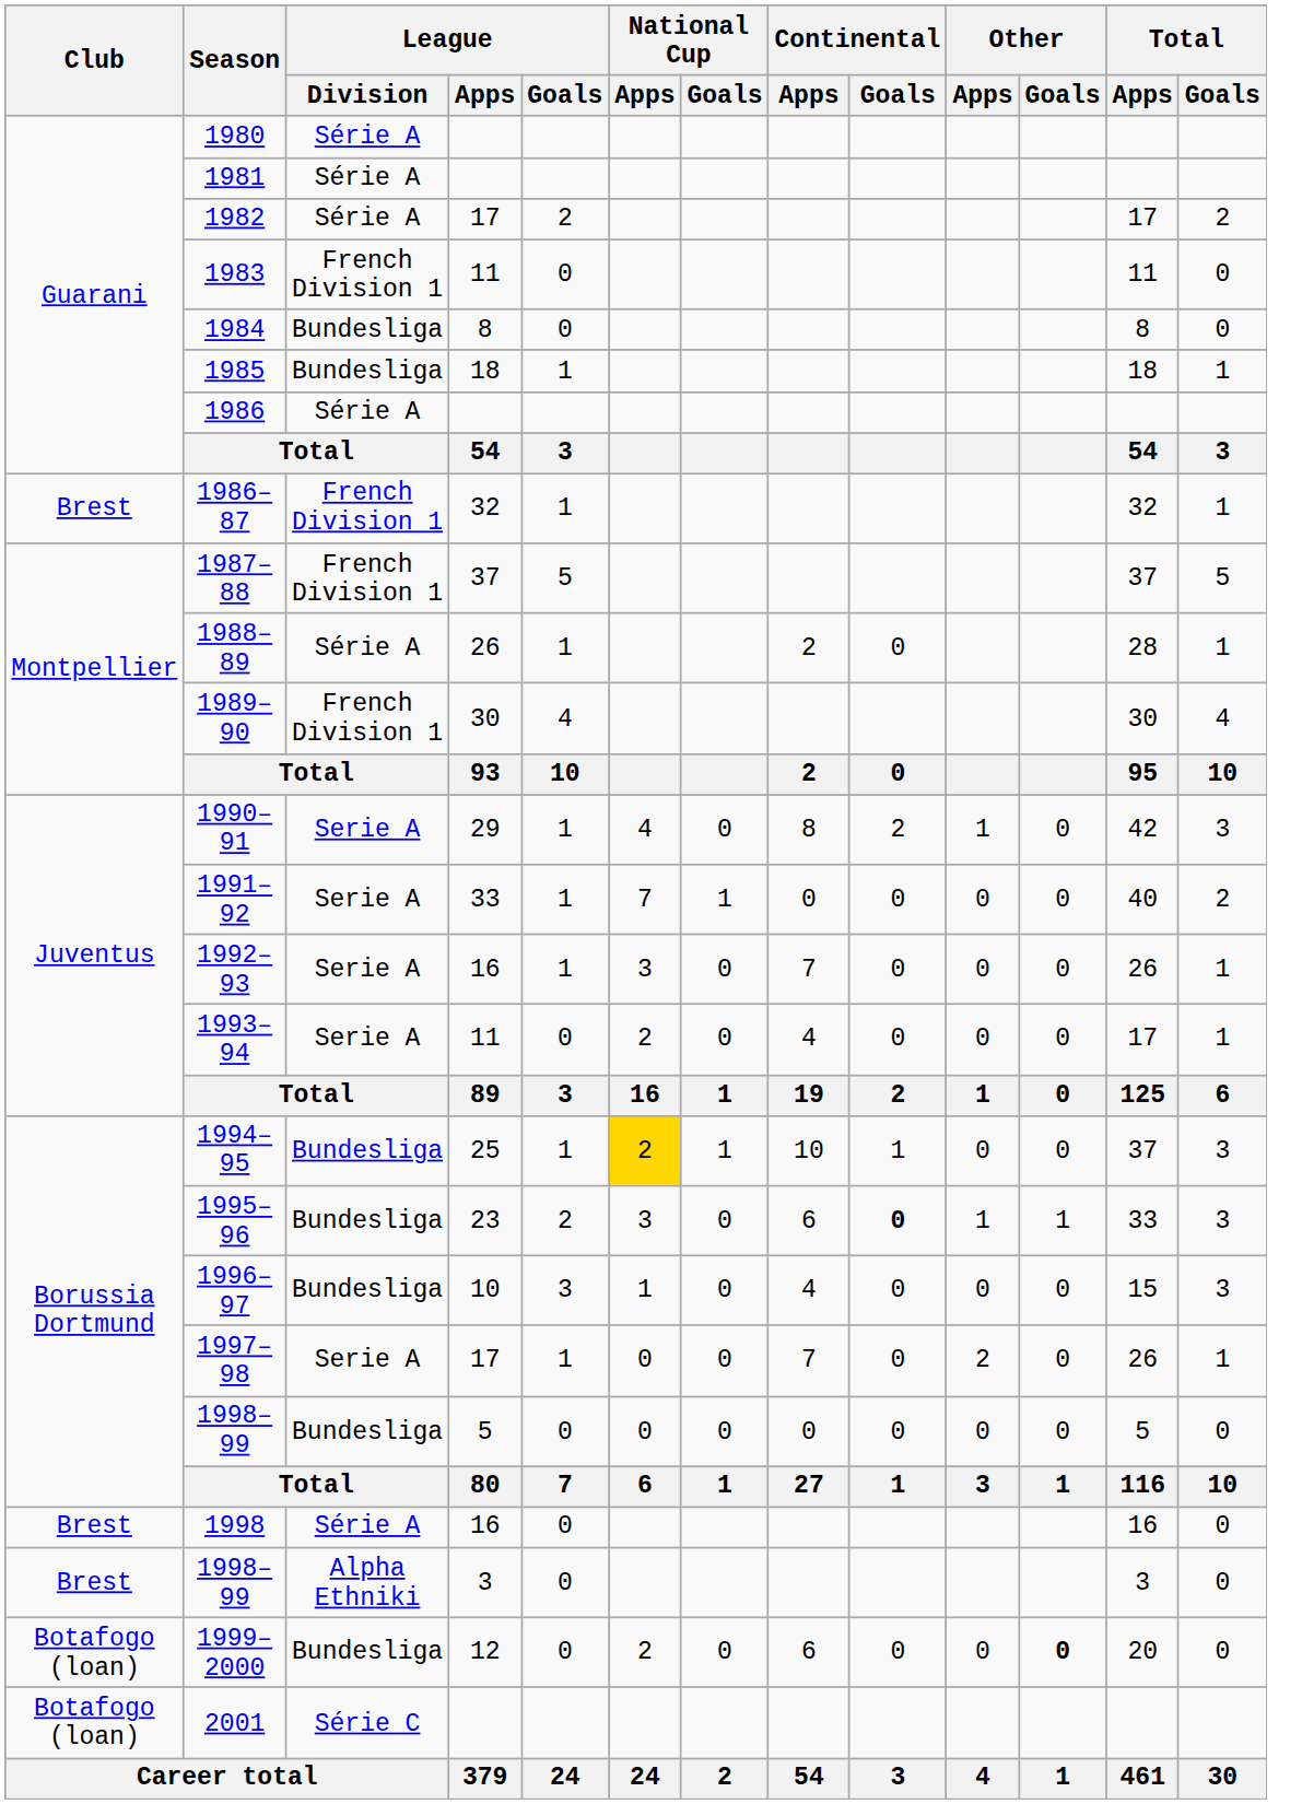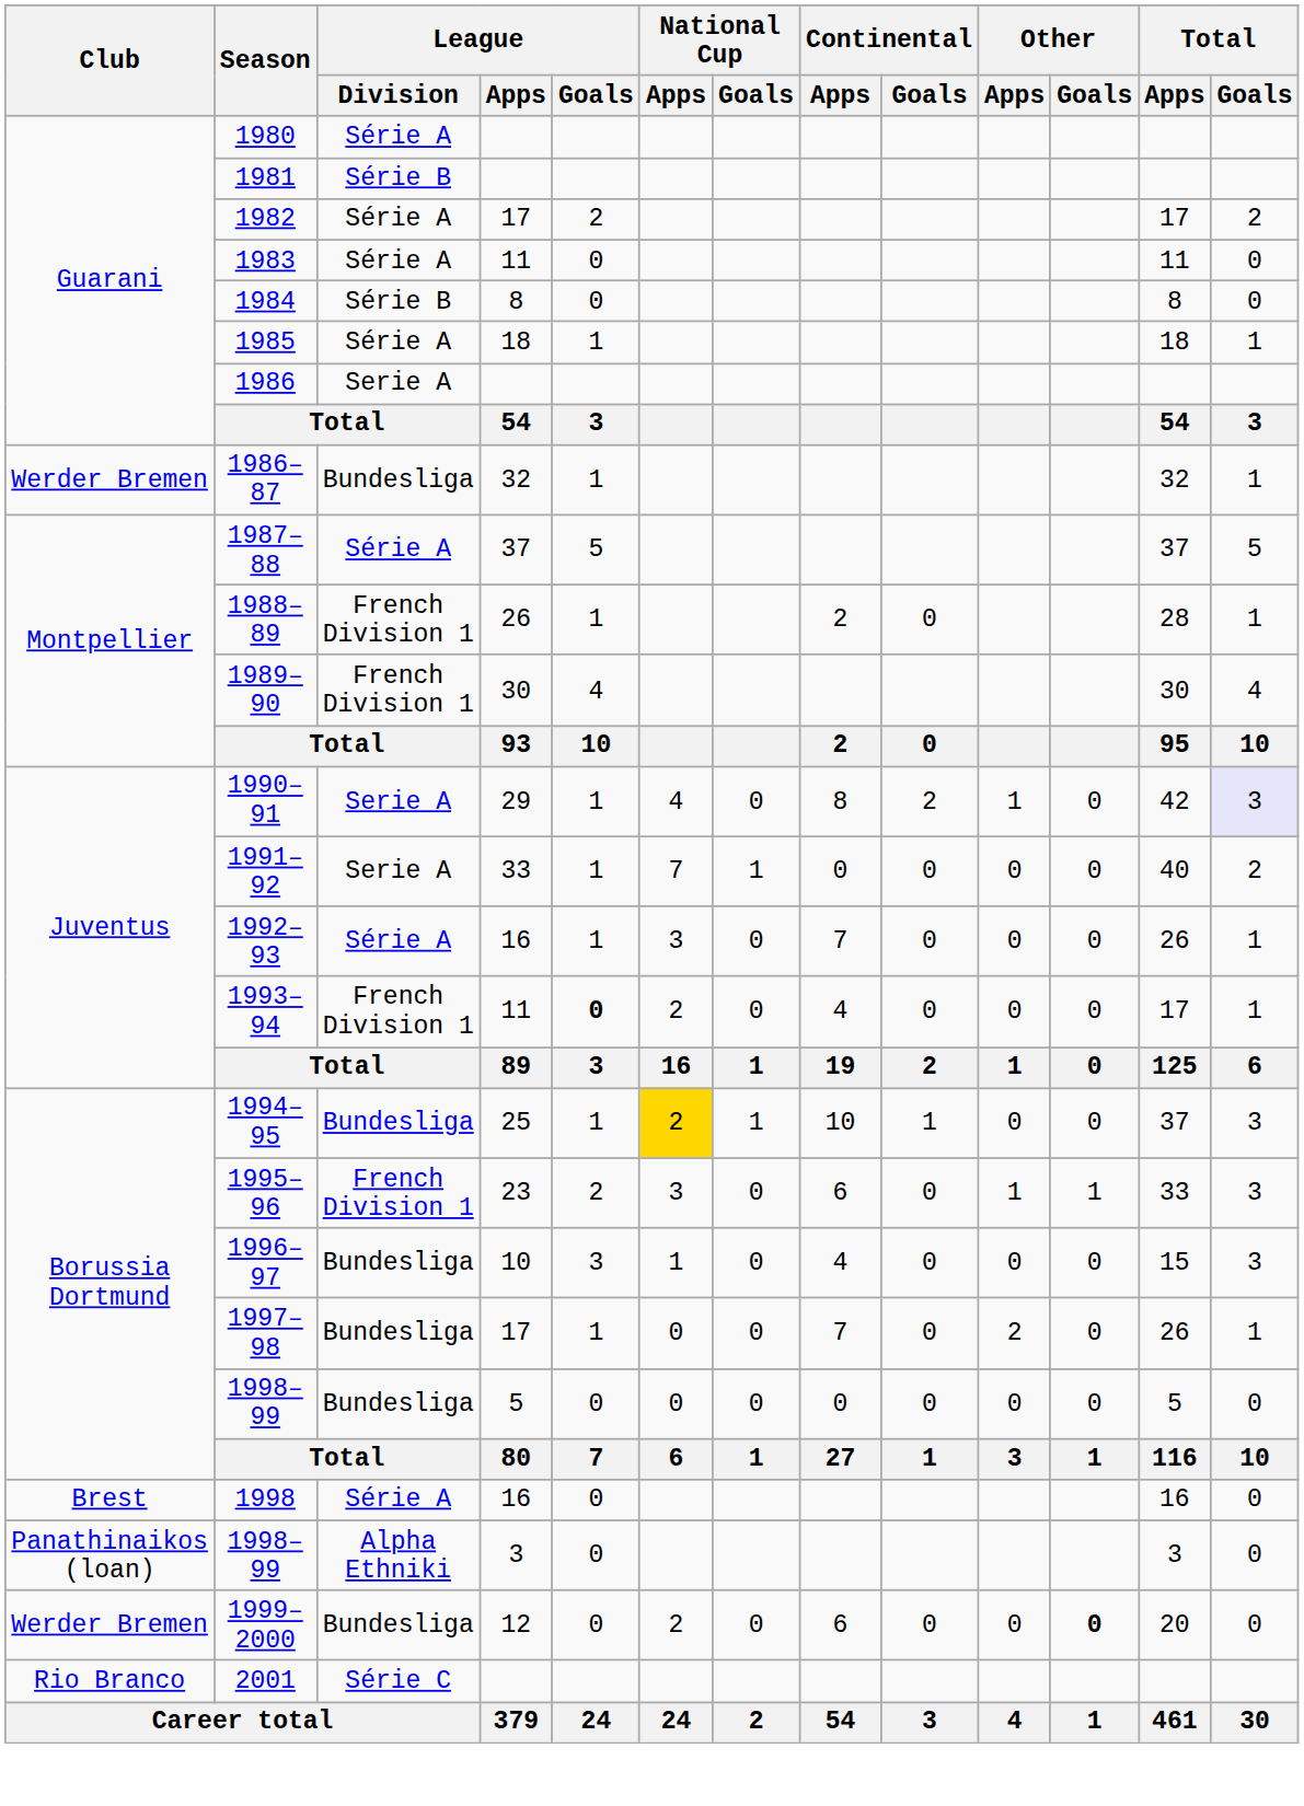1981 | League / Division: Série A -> Série B
1983 | League / Division: French Division 1 -> Série A
1984 | League / Division: Bundesliga -> Série B
1985 | League / Division: Bundesliga -> Série A
1986 | League / Division: Série A -> Serie A
1986–87 | Club: Brest -> Werder Bremen
1986–87 | League / Division: French Division 1 -> Bundesliga
1987–88 | League / Division: French Division 1 -> Série A
1988–89 | League / Division: Série A -> French Division 1
1990–91 | Total / Goals: no background -> lavender background
1992–93 | League / Division: Serie A -> Série A
1993–94 | League / Division: Serie A -> French Division 1
1993–94 | League / Goals: normal -> bold
1995–96 | League / Division: Bundesliga -> French Division 1
1995–96 | Continental / Goals: bold -> normal
1997–98 | League / Division: Serie A -> Bundesliga
1998–99 / 3 | Club: Brest -> Panathinaikos (loan)
1999–2000 | Club: Botafogo (loan) -> Werder Bremen
2001 | Club: Botafogo (loan) -> Rio Branco
